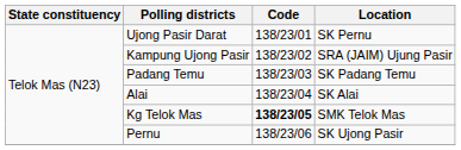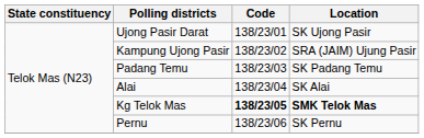Ujong Pasir Darat | Location: SK Pernu -> SK Ujong Pasir
Kg Telok Mas | Location: normal -> bold
Pernu | Location: SK Ujong Pasir -> SK Pernu
